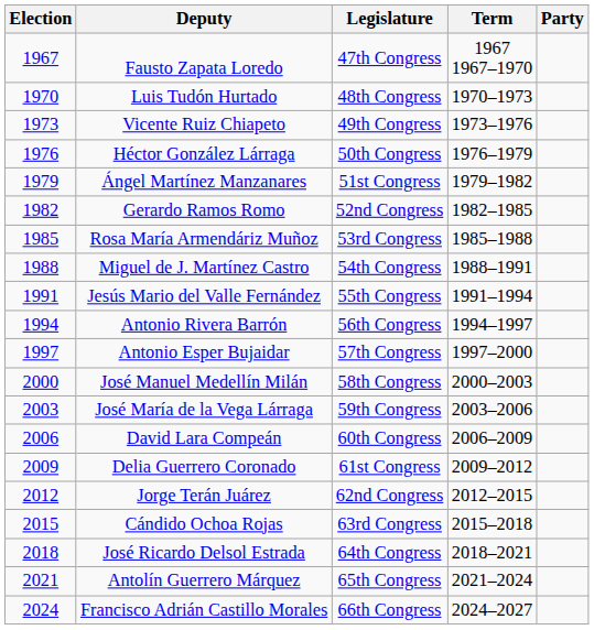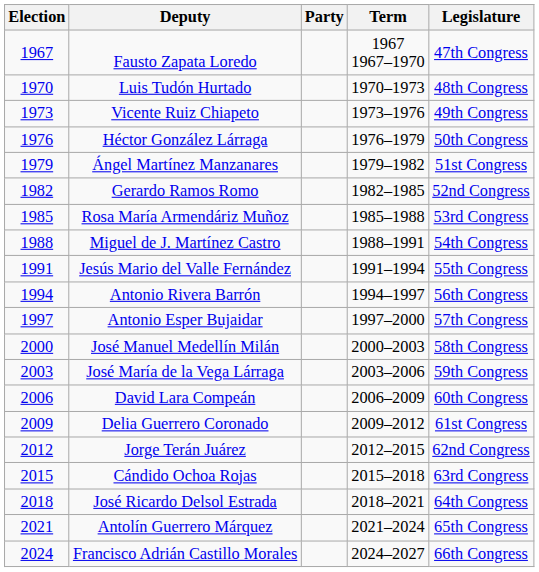columns swapped: Party <-> Legislature
